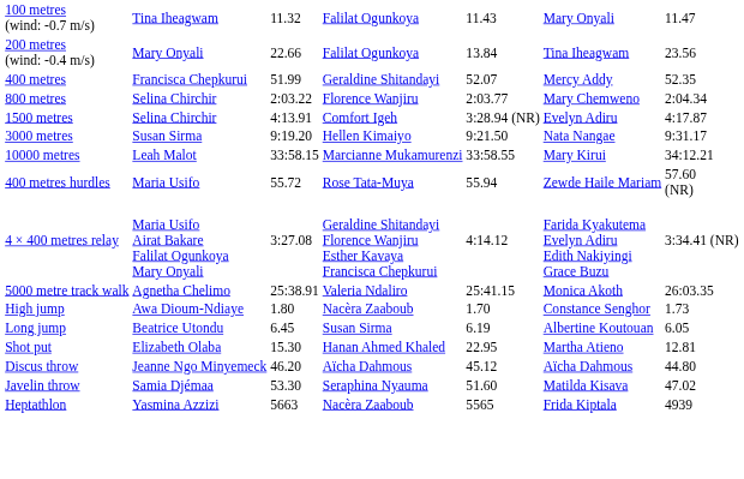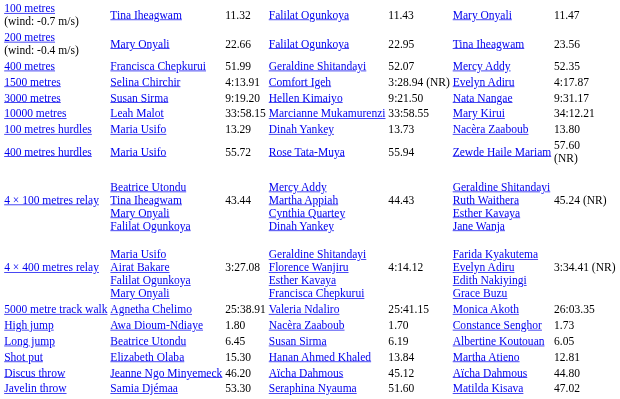200 metres (wind: -0.4 m/s) | column 5: 13.84 -> 22.95
- row: 800 metres | Selina Chirchir | 2:03.22 | Florence Wanjiru | 2:03.77 | Mary Chemweno | 2:04.34
+ row: 100 metres hurdles | Maria Usifo | 13.29 | Dinah Yankey | 13.73 | Nacèra Zaaboub | 13.80
+ row: 4 × 100 metres relay | Beatrice Utondu Tina Iheagwam Mary Onyali Falilat Ogunkoya | 43.44 | Mercy Addy Martha Appiah Cynthia Quartey Dinah Yankey | 44.43 | Geraldine Shitandayi Ruth Waithera Esther Kavaya Jane Wanja | 45.24 (NR)
Shot put | column 5: 22.95 -> 13.84
- row: Heptathlon | Yasmina Azzizi | 5663 | Nacèra Zaaboub | 5565 | Frida Kiptala | 4939
